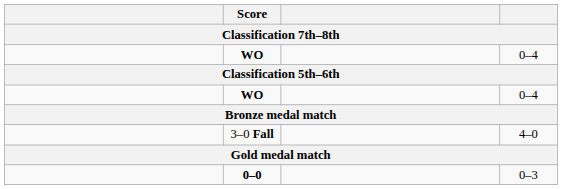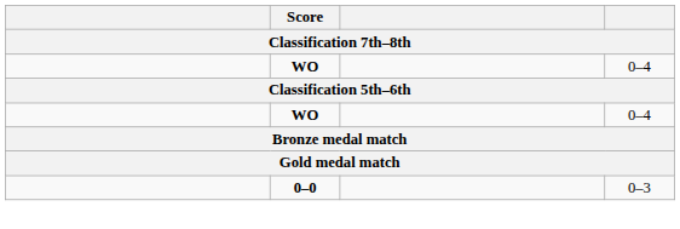- row: 3–0 Fall | 4–0
